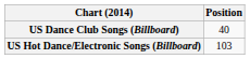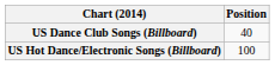US Hot Dance/Electronic Songs (Billboard) | Position: 103 -> 100
